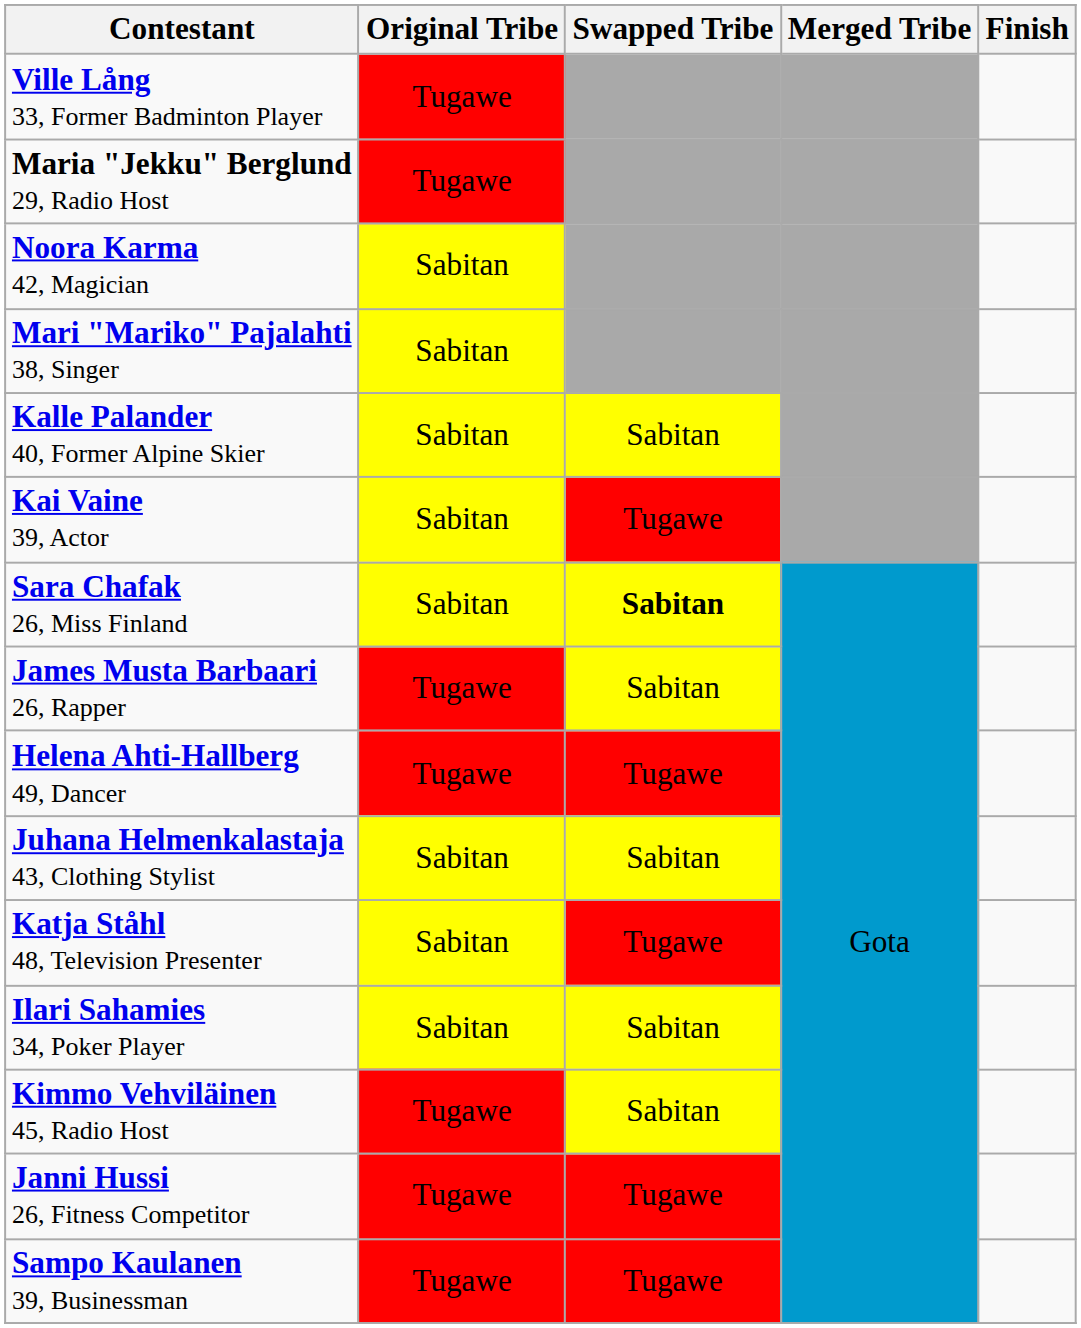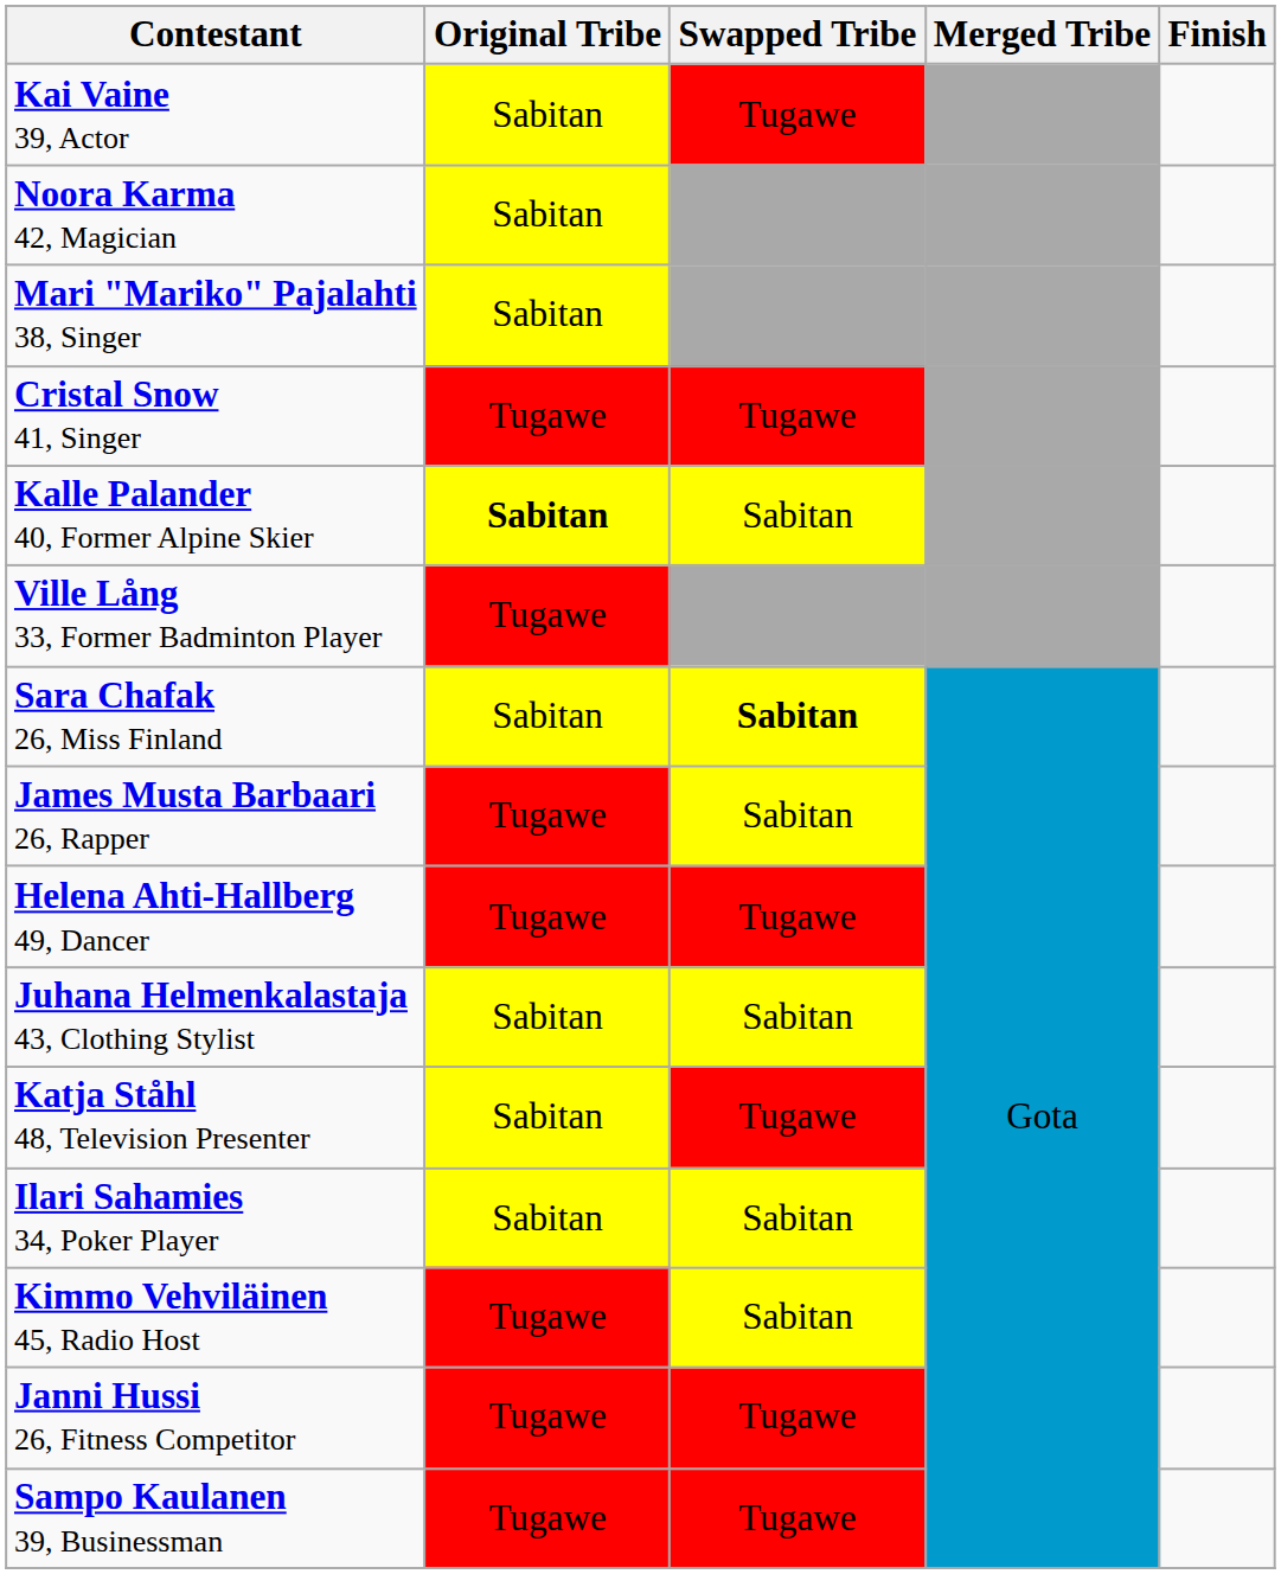rows swapped: Ville Lång 33, Former Badminton Player <-> Kai Vaine 39, Actor
- row: Maria "Jekku" Berglund 29, Radio Host | Tugawe
+ row: Cristal Snow 41, Singer | Tugawe | Tugawe
Kalle Palander 40, Former Alpine Skier | Original Tribe: normal -> bold
